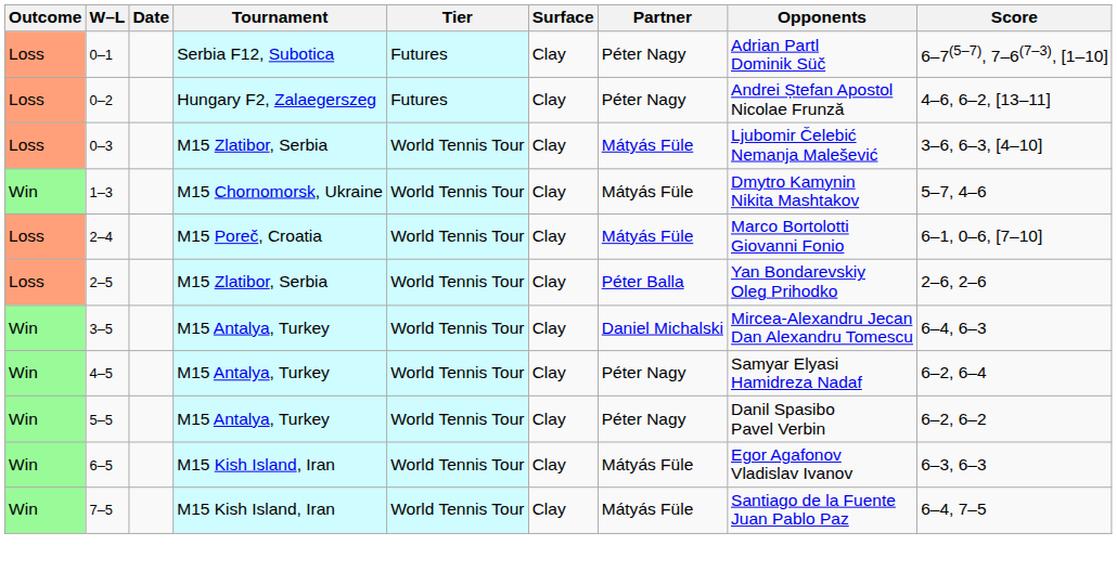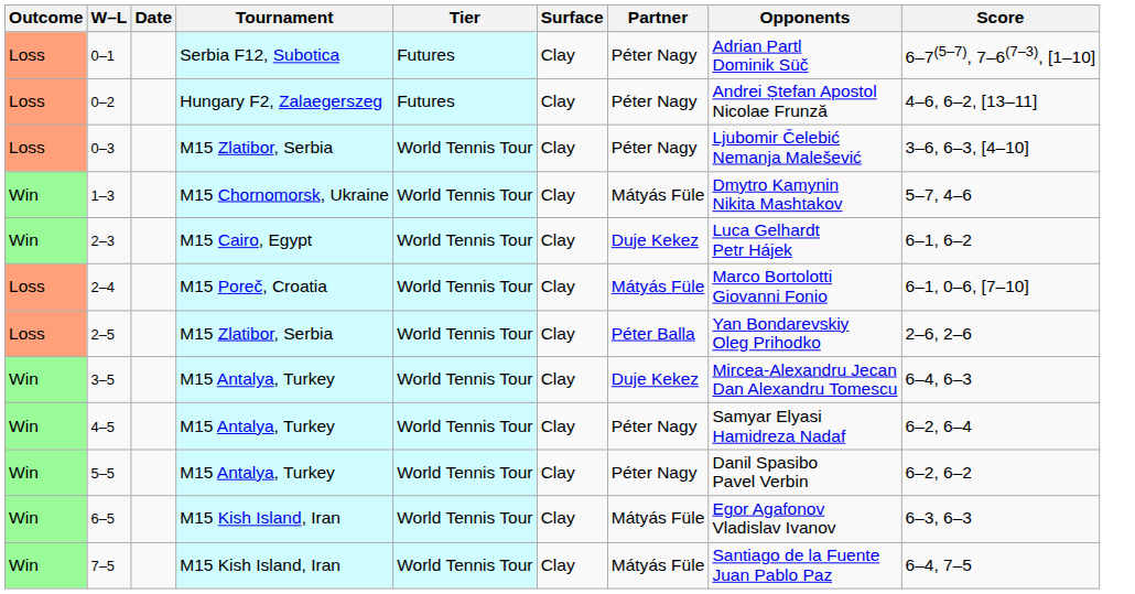0–3 | Partner: Mátyás Füle -> Péter Nagy
+ row: Win | 2–3 | M15 Cairo, Egypt | World Tennis Tour | Clay | Duje Kekez | Luca Gelhardt Petr Hájek | 6–1, 6–2
3–5 | Partner: Daniel Michalski -> Duje Kekez
